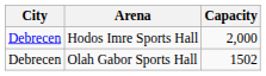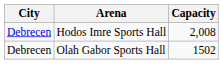Hodos Imre Sports Hall | Capacity: 2,000 -> 2,008
